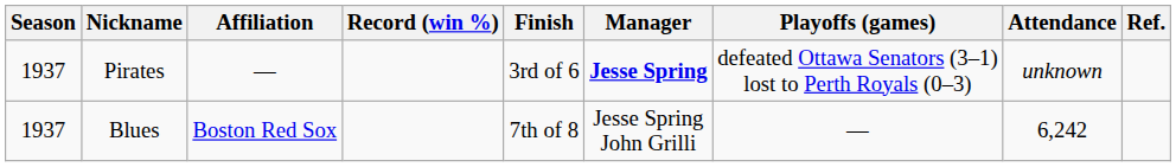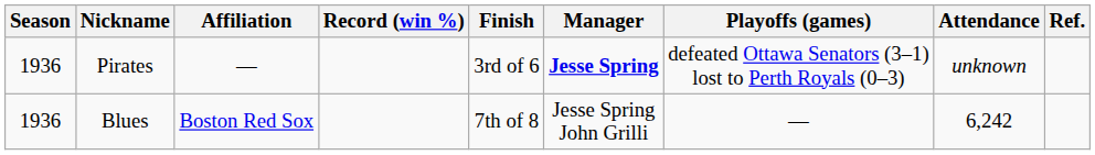Pirates | Season: 1937 -> 1936
Blues | Season: 1937 -> 1936
